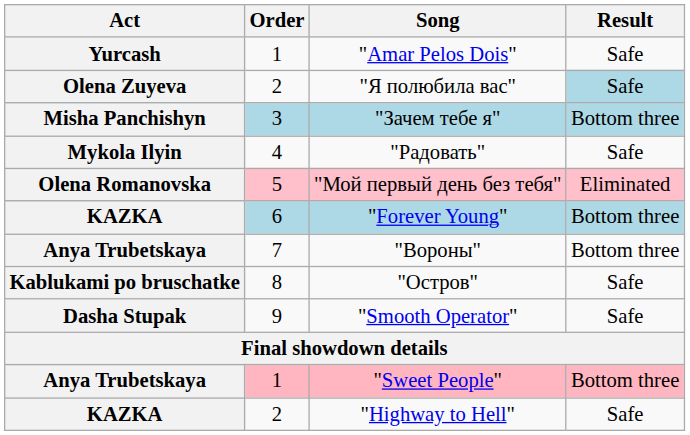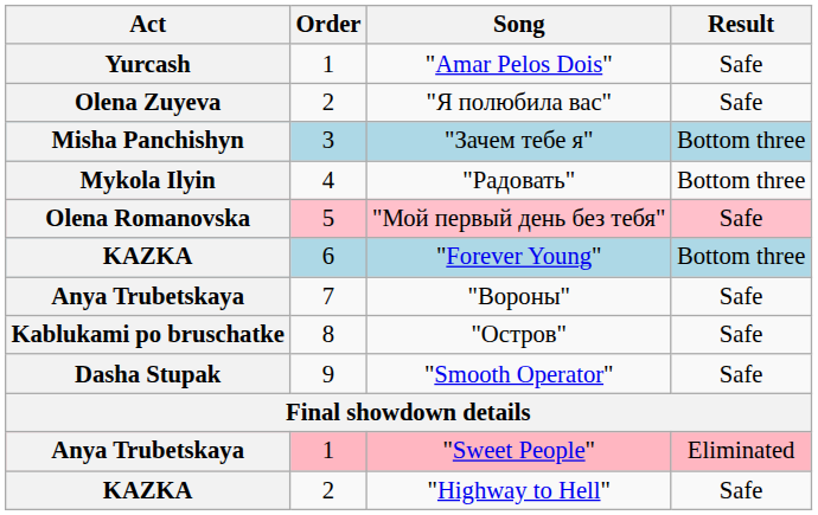"Я полюбила вас" | Result: lightblue background -> no background
"Радовать" | Result: Safe -> Bottom three
"Мой первый день без тебя" | Result: Eliminated -> Safe
"Вороны" | Result: Bottom three -> Safe
"Sweet People" | Result: Bottom three -> Eliminated
